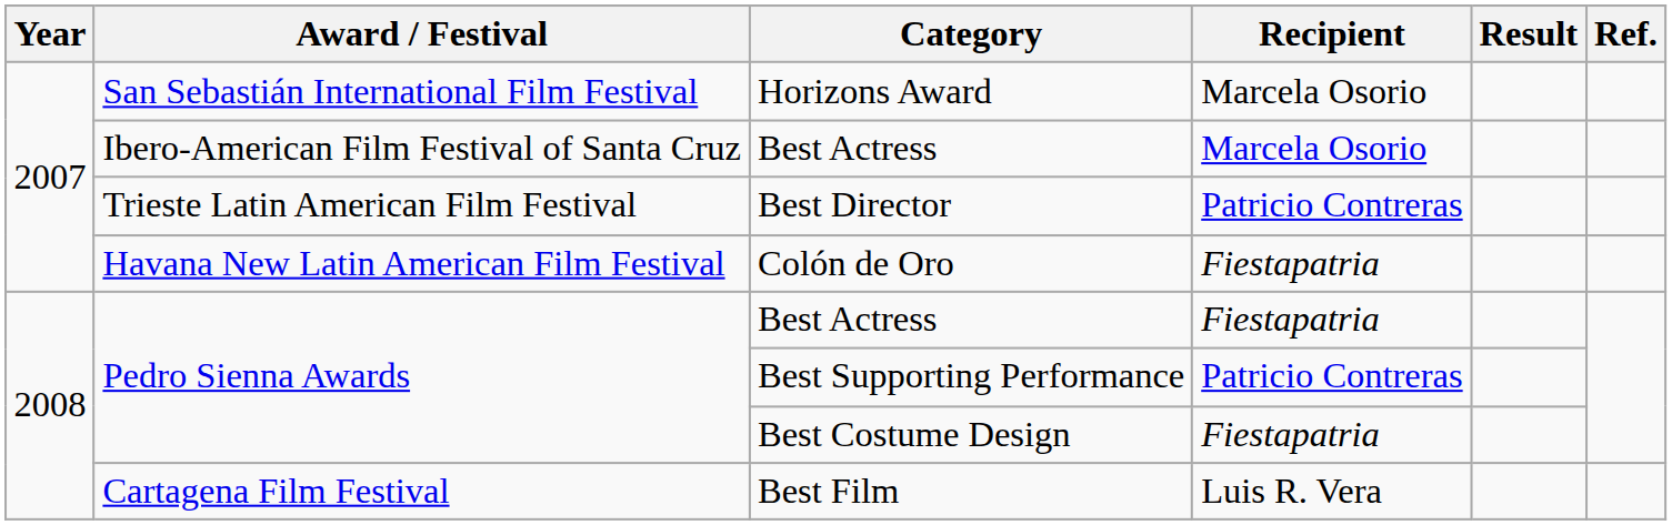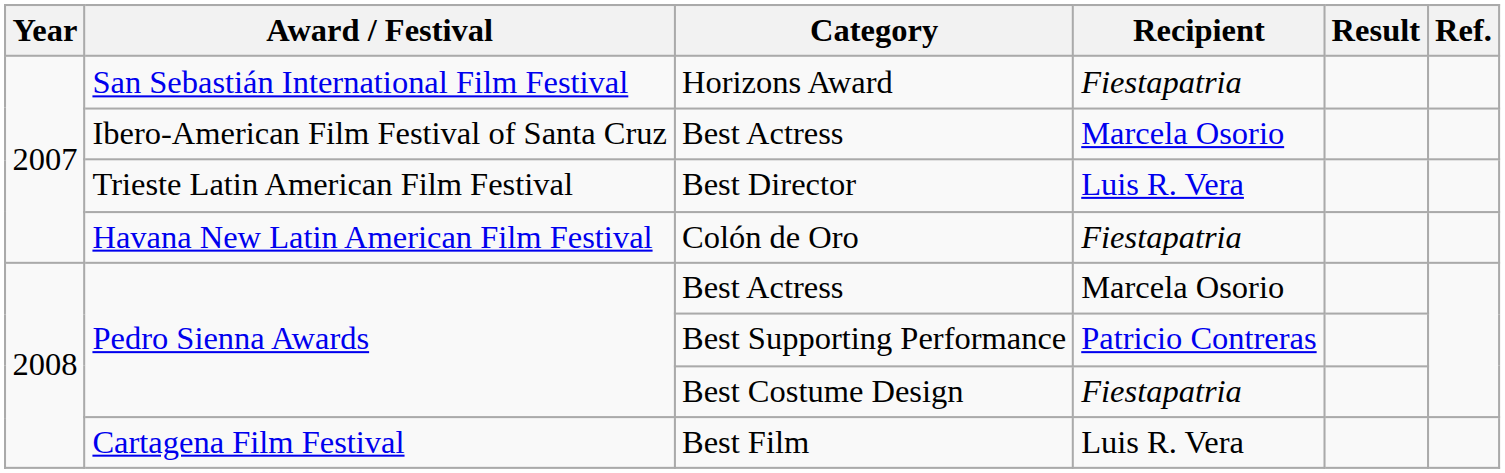Horizons Award | Recipient: Marcela Osorio -> Fiestapatria
Best Director | Recipient: Patricio Contreras -> Luis R. Vera
Pedro Sienna Awards / Best Actress | Recipient: Fiestapatria -> Marcela Osorio
